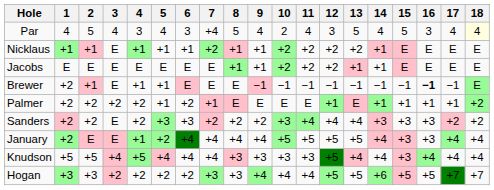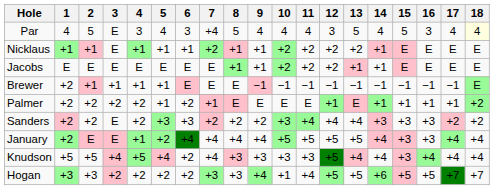Par | 3: 4 -> E
Par | 10: 2 -> 4
Brewer | 3: E -> +1
Brewer | 16: bold -> normal
Knudson | 6: +4 -> +2
Hogan | 10: +4 -> +1
